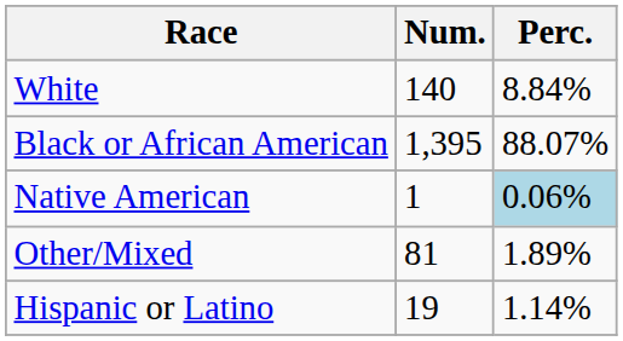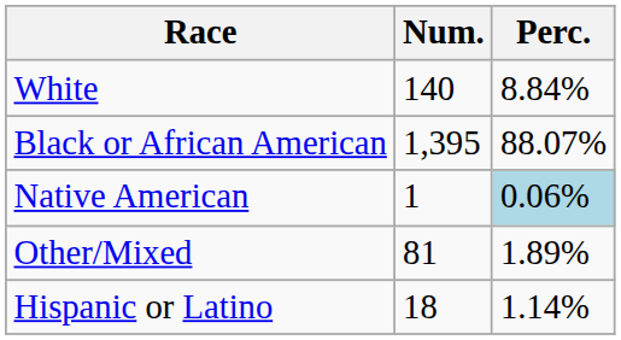Hispanic or Latino | Num.: 19 -> 18
